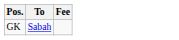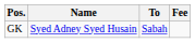+ column: Name | Syed Adney Syed Husain
